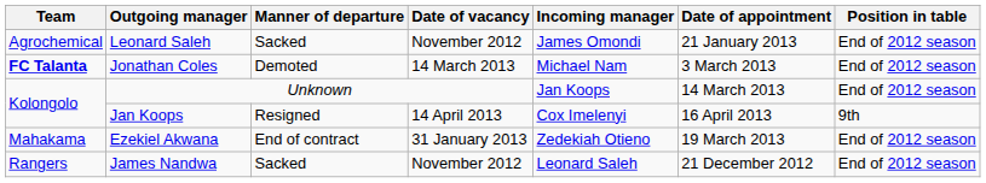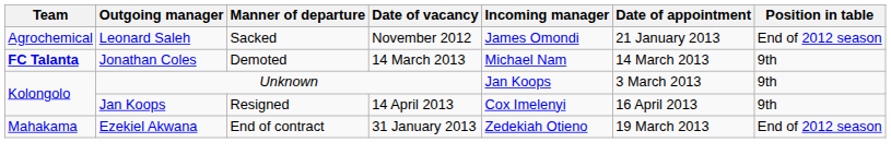Jonathan Coles | Date of appointment: 3 March 2013 -> 14 March 2013
Jonathan Coles | Position in table: End of 2012 season -> 9th
Unknown | Date of appointment: 14 March 2013 -> 3 March 2013
Unknown | Position in table: End of 2012 season -> 9th
- row: Rangers | James Nandwa | Sacked | November 2012 | Leonard Saleh | 21 December 2012 | End of 2012 season
